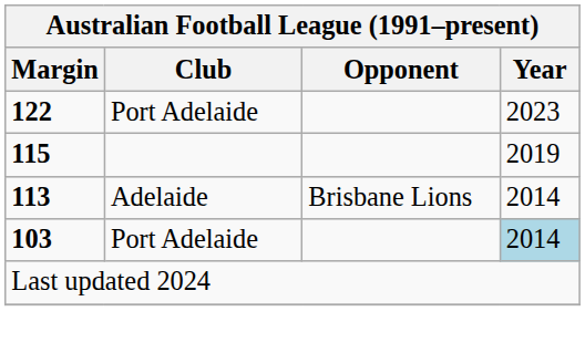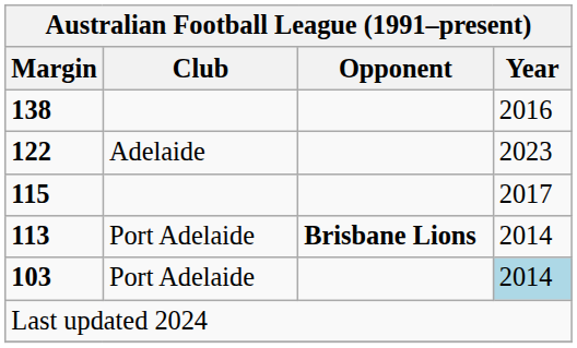+ row: 138 | 2016
122 | Club: Port Adelaide -> Adelaide
115 | Year: 2019 -> 2017
113 | Club: Adelaide -> Port Adelaide
113 | Opponent: normal -> bold
